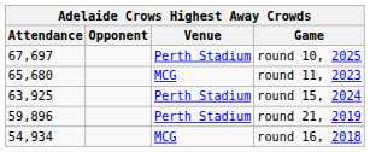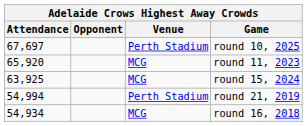round 11, 2023 | Attendance: 65,680 -> 65,920
round 15, 2024 | Venue: Perth Stadium -> MCG
round 21, 2019 | Attendance: 59,896 -> 54,994
